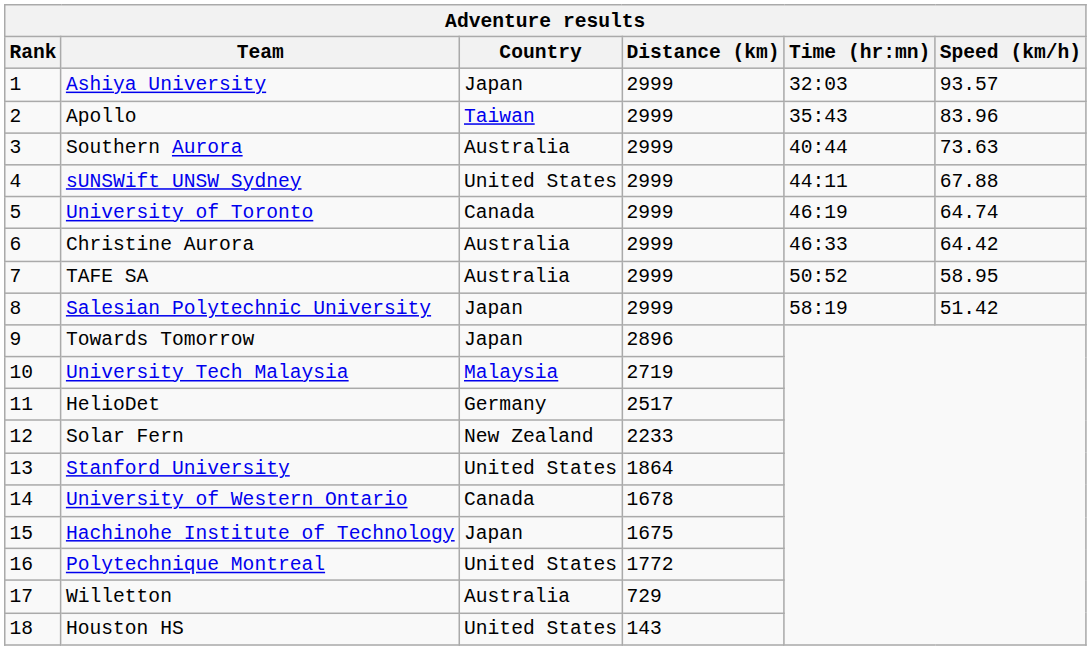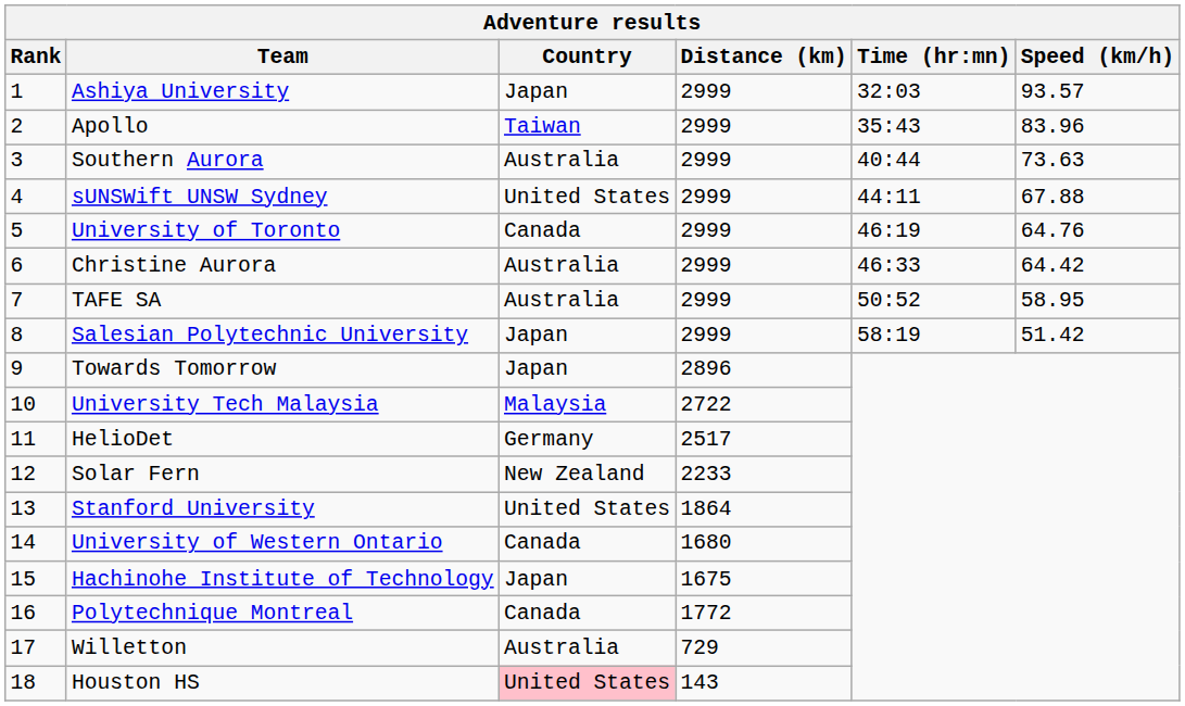University of Toronto | Speed (km/h): 64.74 -> 64.76
University Tech Malaysia | Distance (km): 2719 -> 2722
University of Western Ontario | Distance (km): 1678 -> 1680
Polytechnique Montreal | Country: United States -> Canada
Houston HS | Country: no background -> pink background
